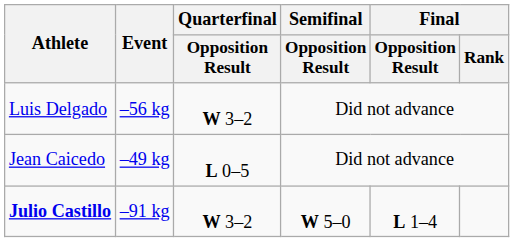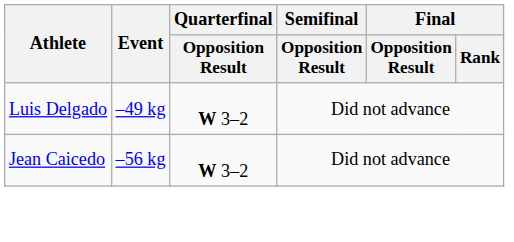Luis Delgado | Event: –56 kg -> –49 kg
Jean Caicedo | Event: –49 kg -> –56 kg
Jean Caicedo | Quarterfinal / Opposition Result: L 0–5 -> W 3–2
- row: Julio Castillo | –91 kg | W 3–2 | W 5–0 | L 1–4
